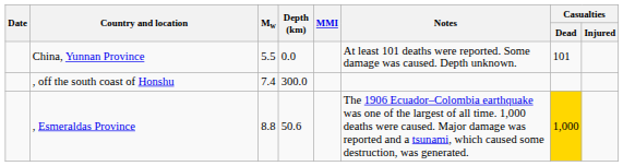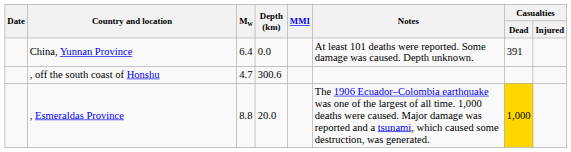China, Yunnan Province | Mw: 5.5 -> 6.4
China, Yunnan Province | Casualties / Dead: 101 -> 391
, off the south coast of Honshu | Mw: 7.4 -> 4.7
, off the south coast of Honshu | Depth (km): 300.0 -> 300.6
, Esmeraldas Province | Depth (km): 50.6 -> 20.0
